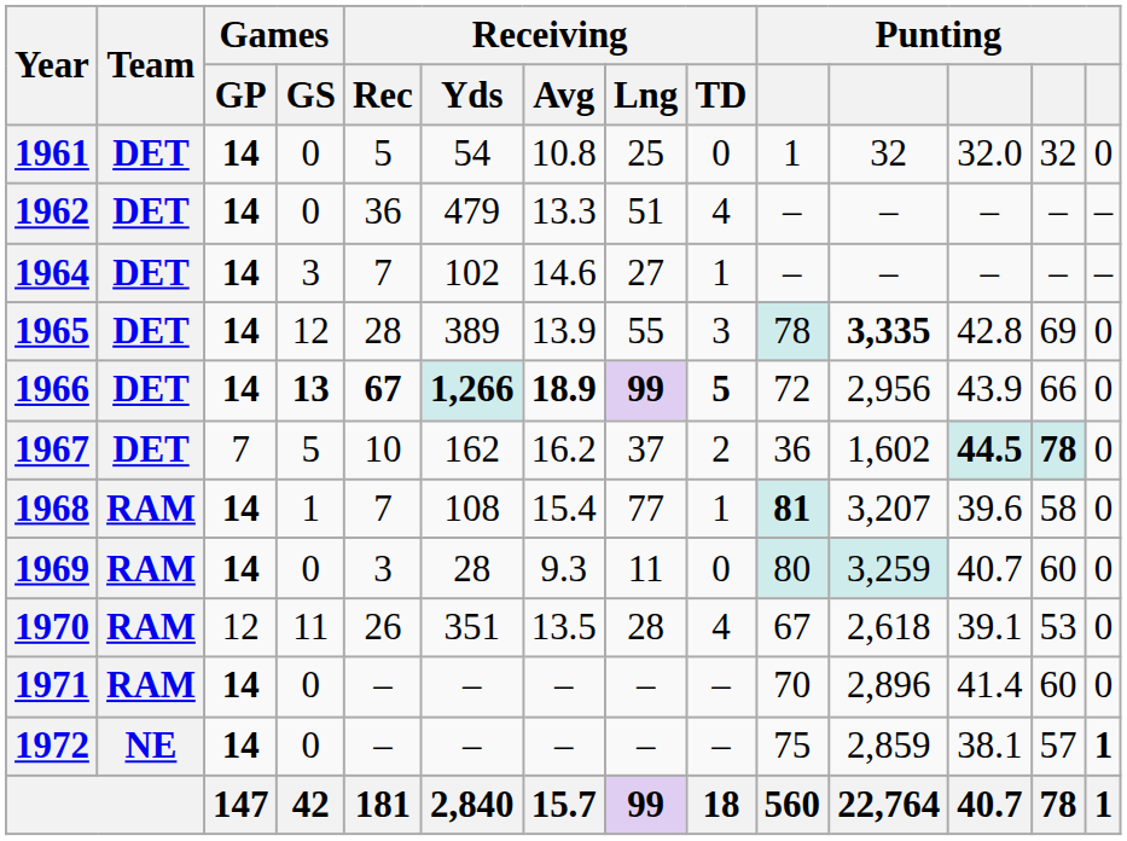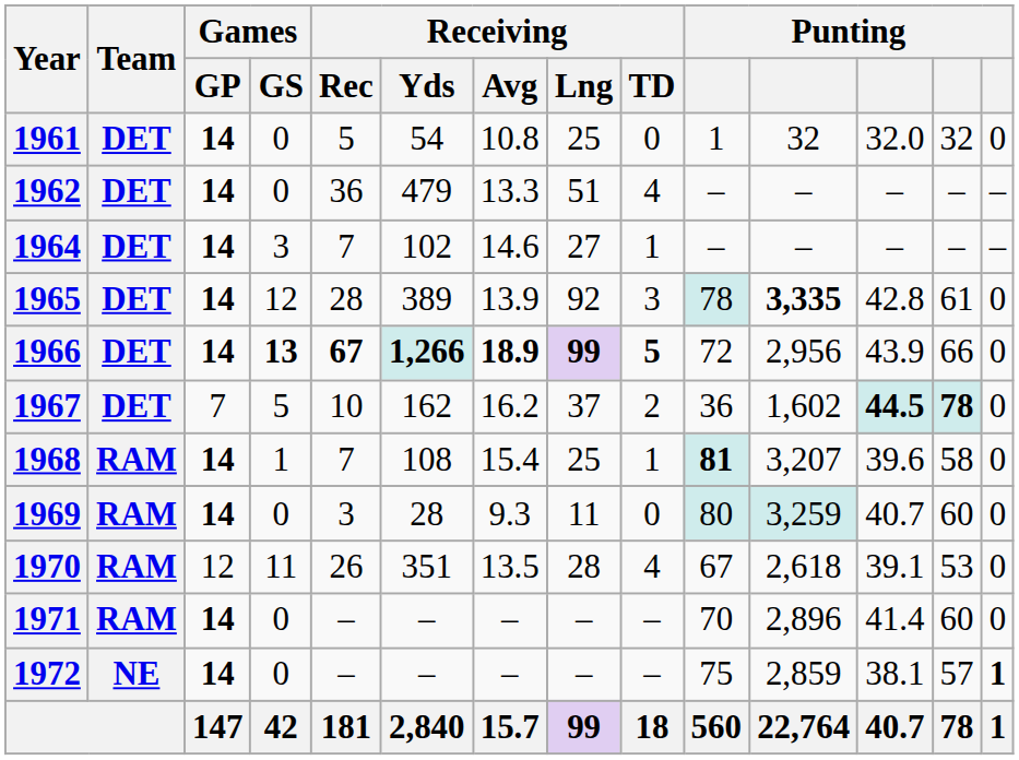1965 | Receiving / Lng: 55 -> 92
1965 | column 13: 69 -> 61
1968 | Receiving / Lng: 77 -> 25
